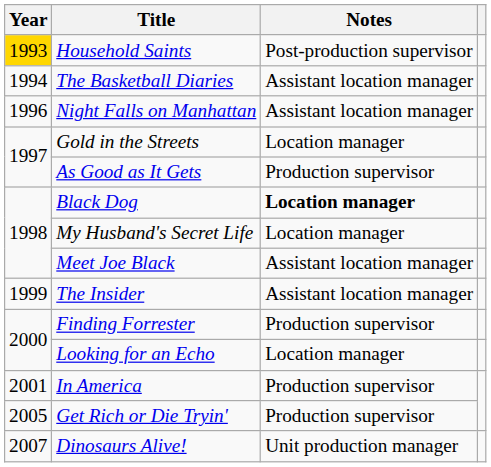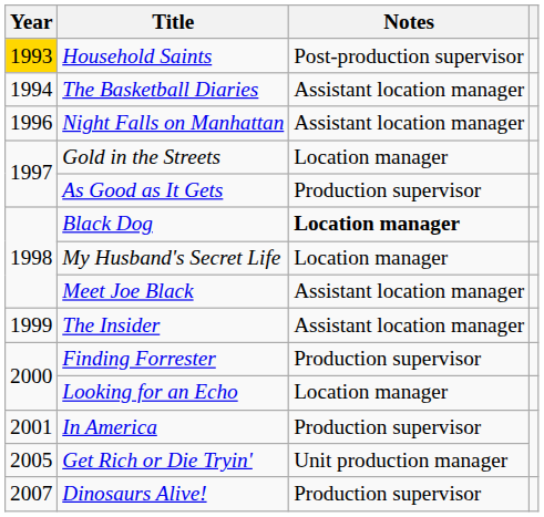Get Rich or Die Tryin' | Notes: Production supervisor -> Unit production manager
Dinosaurs Alive! | Notes: Unit production manager -> Production supervisor
